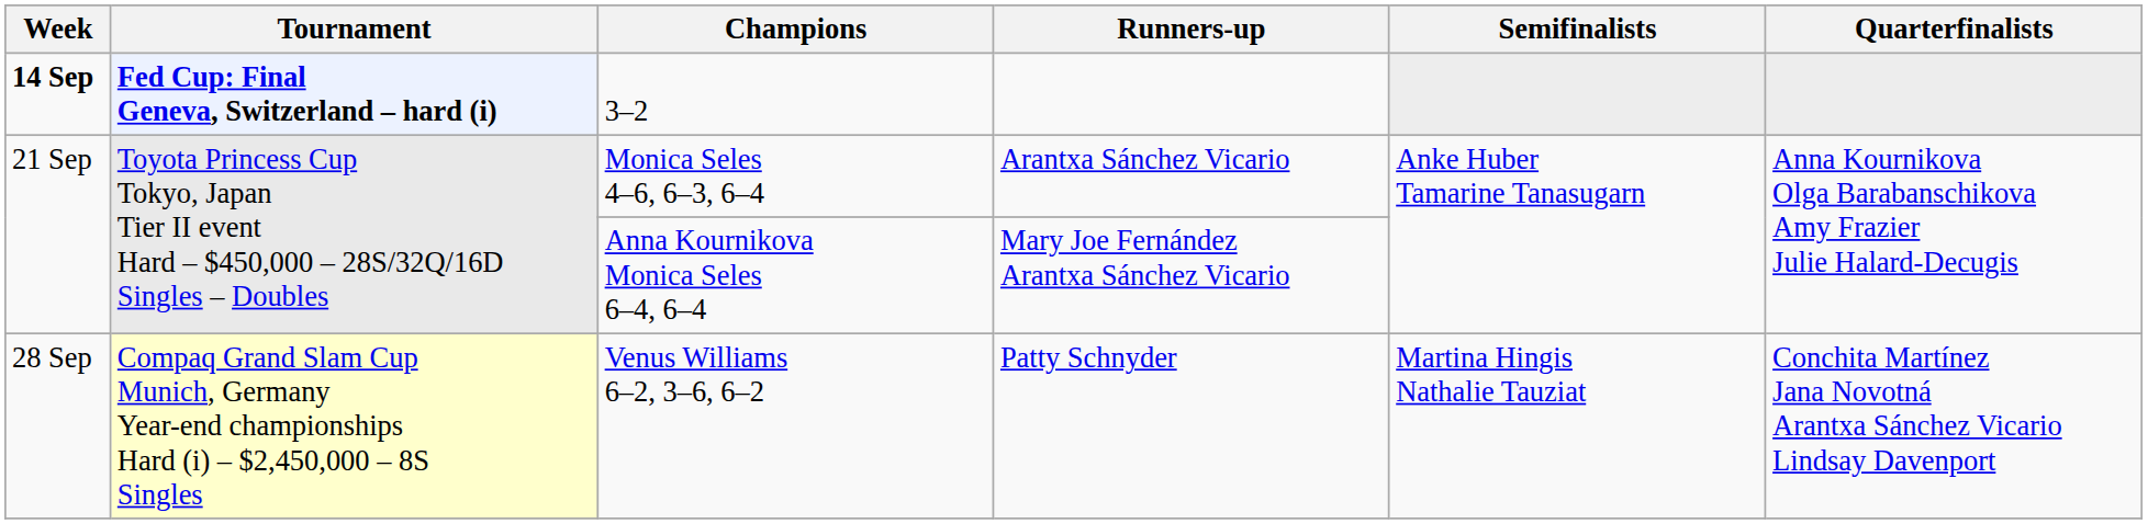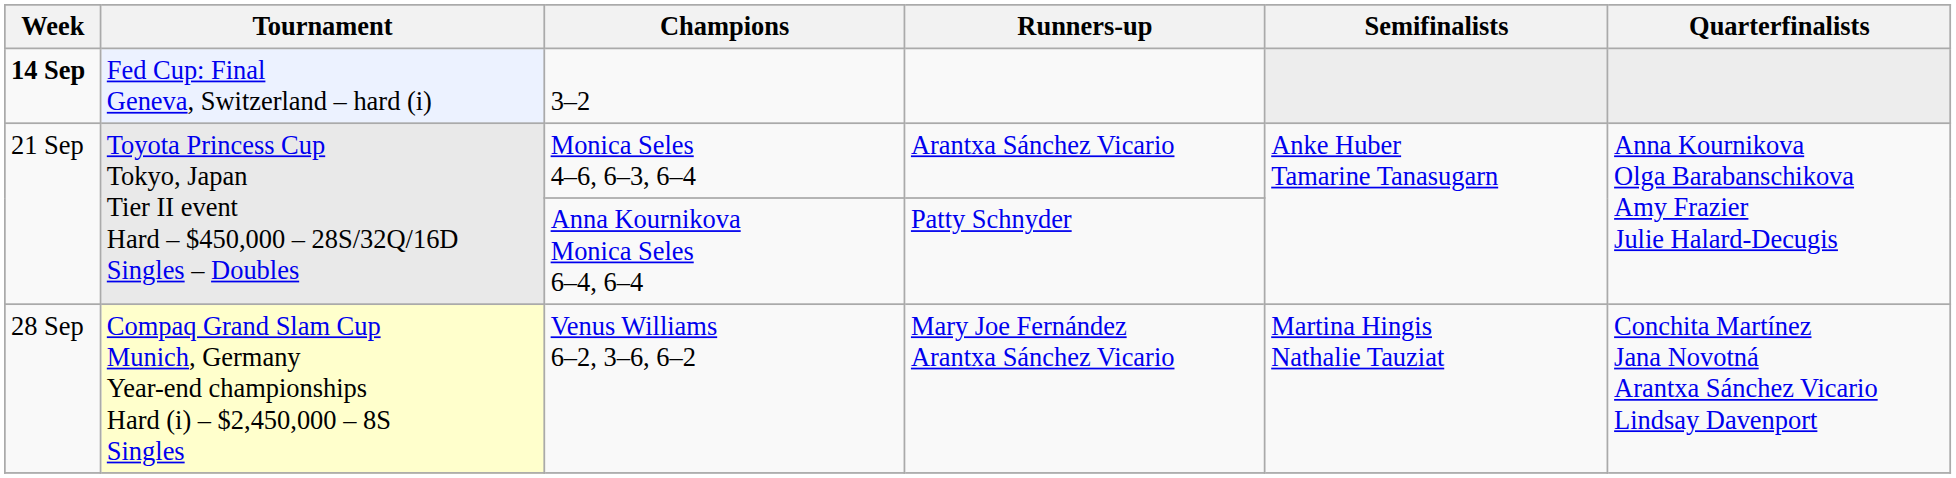3–2 | Tournament: bold -> normal
Anna Kournikova Monica Seles 6–4, 6–4 | Runners-up: Mary Joe Fernández Arantxa Sánchez Vicario -> Patty Schnyder
Venus Williams 6–2, 3–6, 6–2 | Runners-up: Patty Schnyder -> Mary Joe Fernández Arantxa Sánchez Vicario
